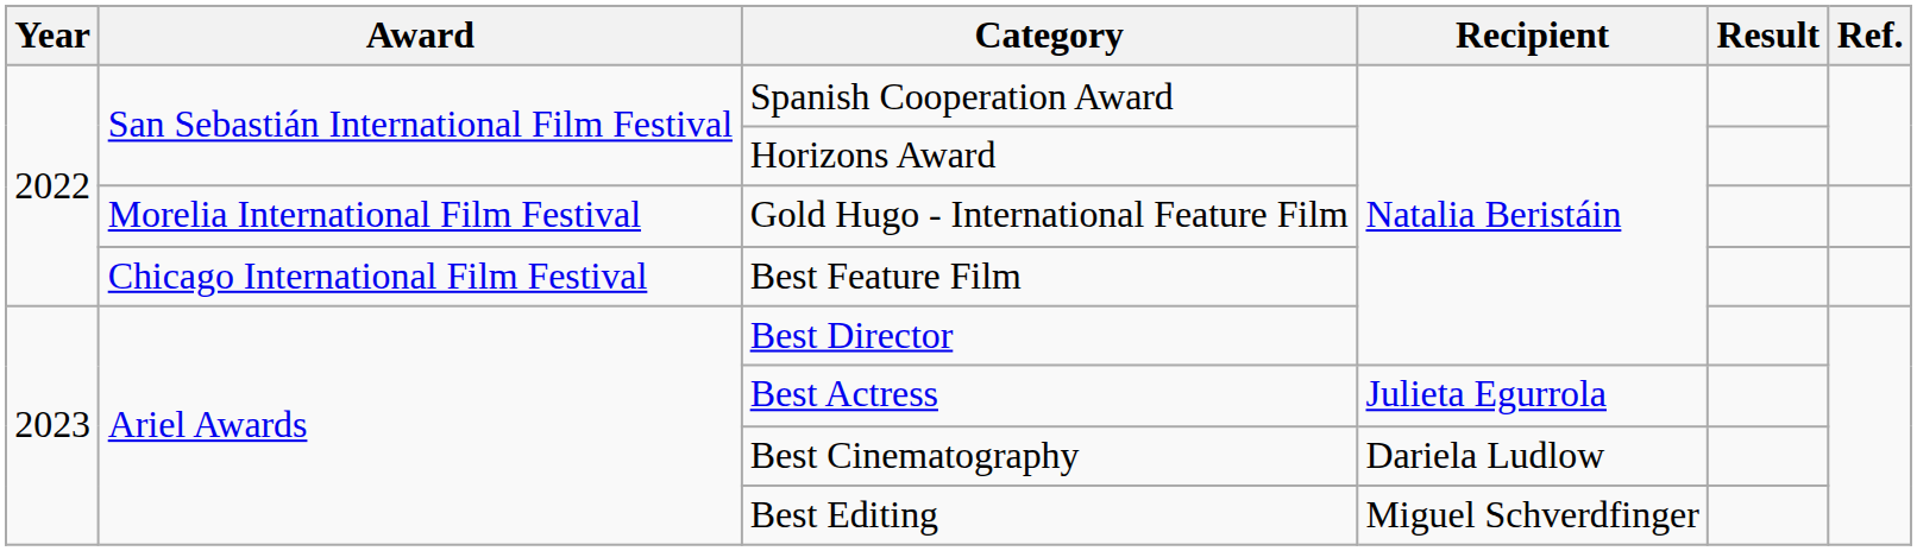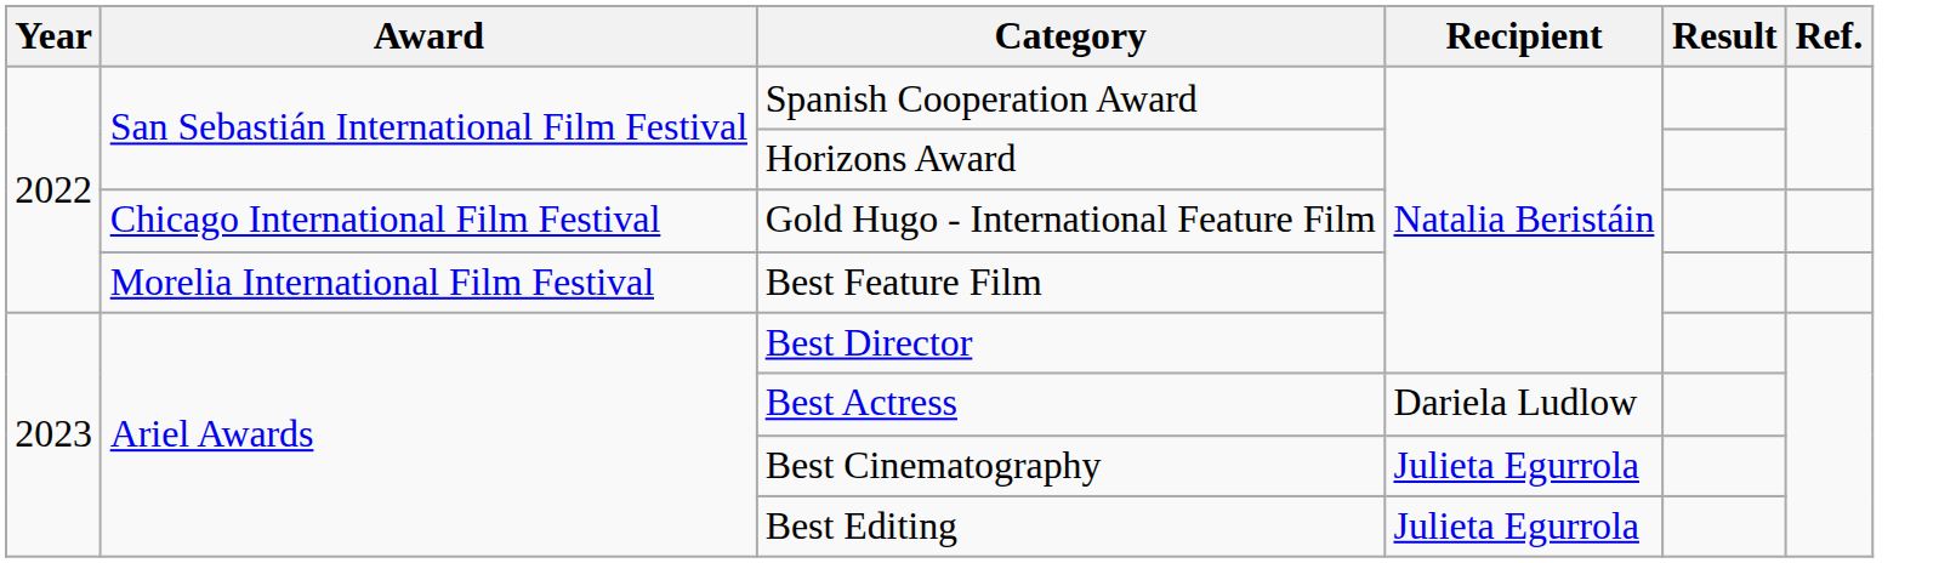Gold Hugo - International Feature Film | Award: Morelia International Film Festival -> Chicago International Film Festival
Best Feature Film | Award: Chicago International Film Festival -> Morelia International Film Festival
Best Actress | Recipient: Julieta Egurrola -> Dariela Ludlow
Best Cinematography | Recipient: Dariela Ludlow -> Julieta Egurrola
Best Editing | Recipient: Miguel Schverdfinger -> Julieta Egurrola
